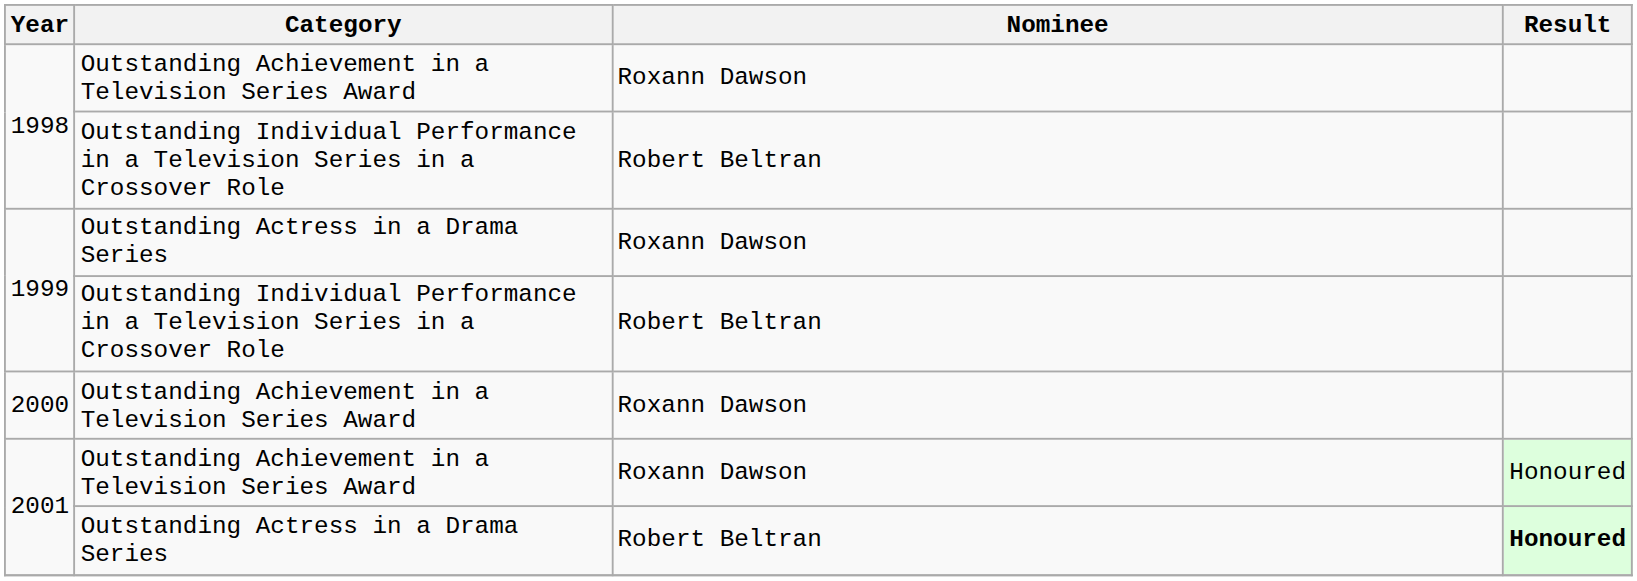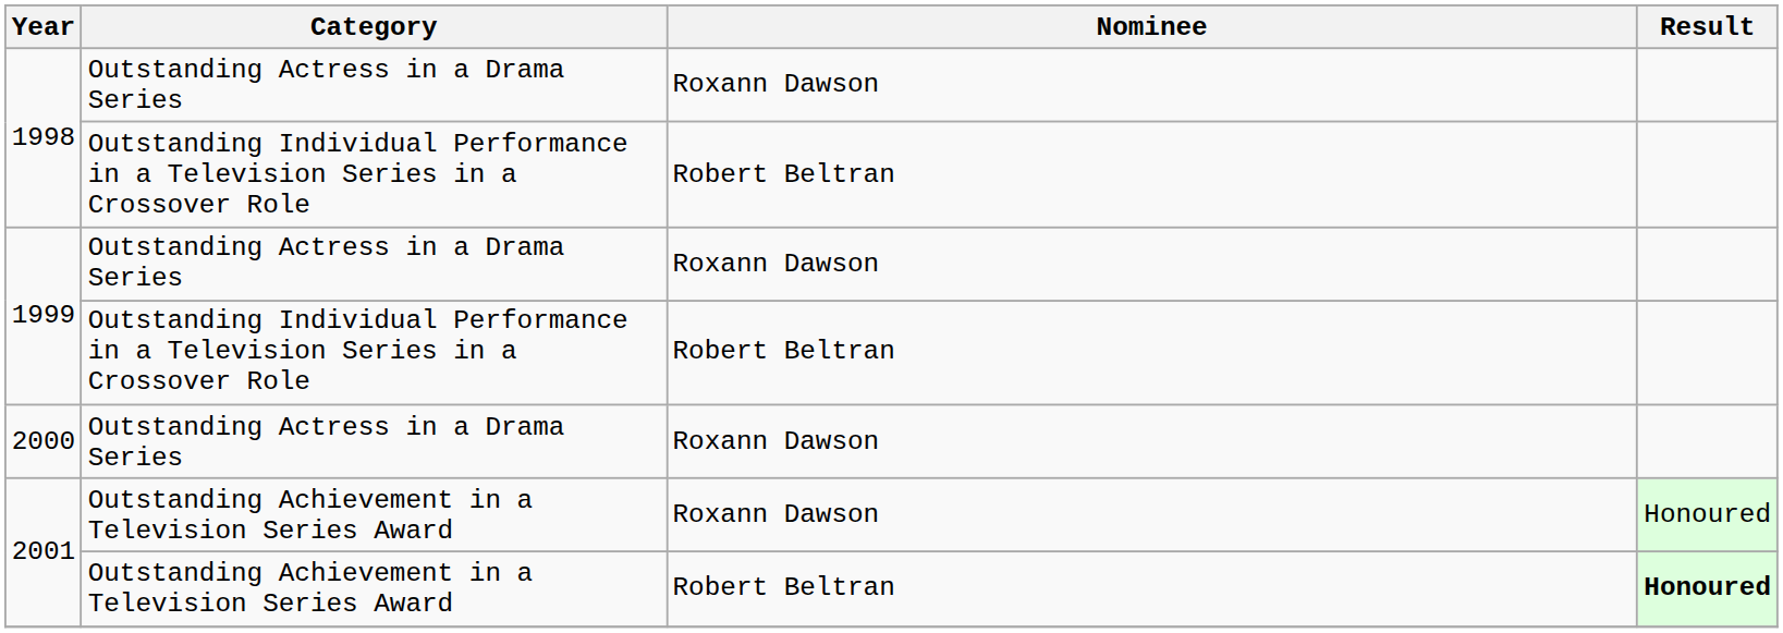1998 / Roxann Dawson | Category: Outstanding Achievement in a Television Series Award -> Outstanding Actress in a Drama Series
2000 | Category: Outstanding Achievement in a Television Series Award -> Outstanding Actress in a Drama Series
2001 / Robert Beltran | Category: Outstanding Actress in a Drama Series -> Outstanding Achievement in a Television Series Award
